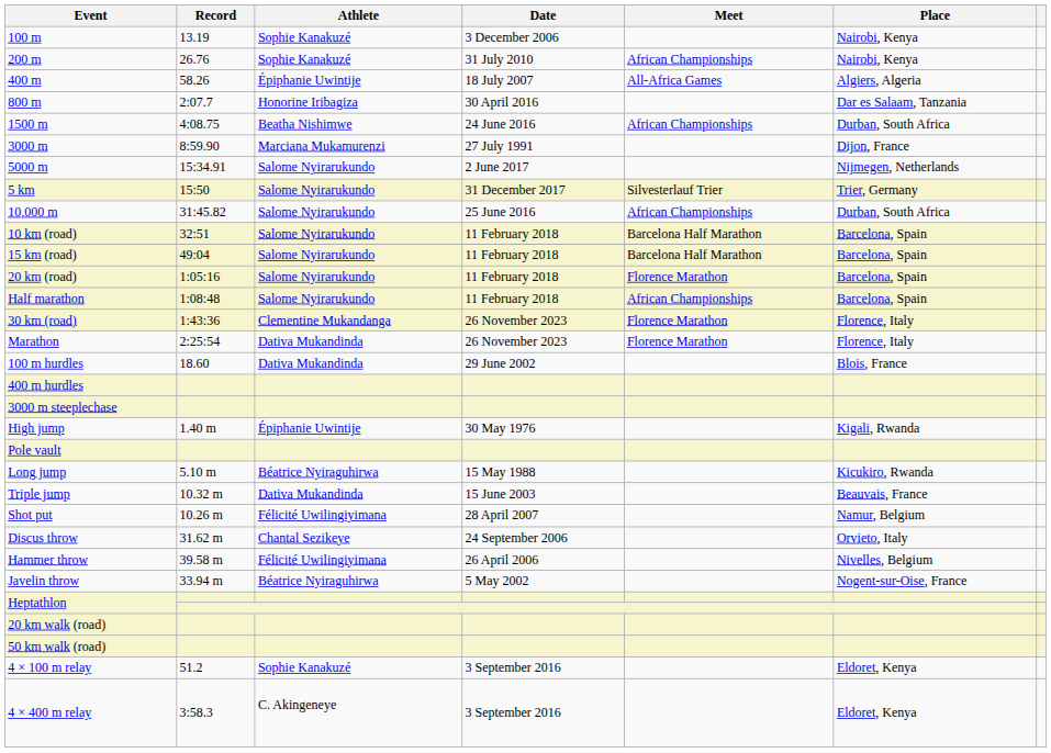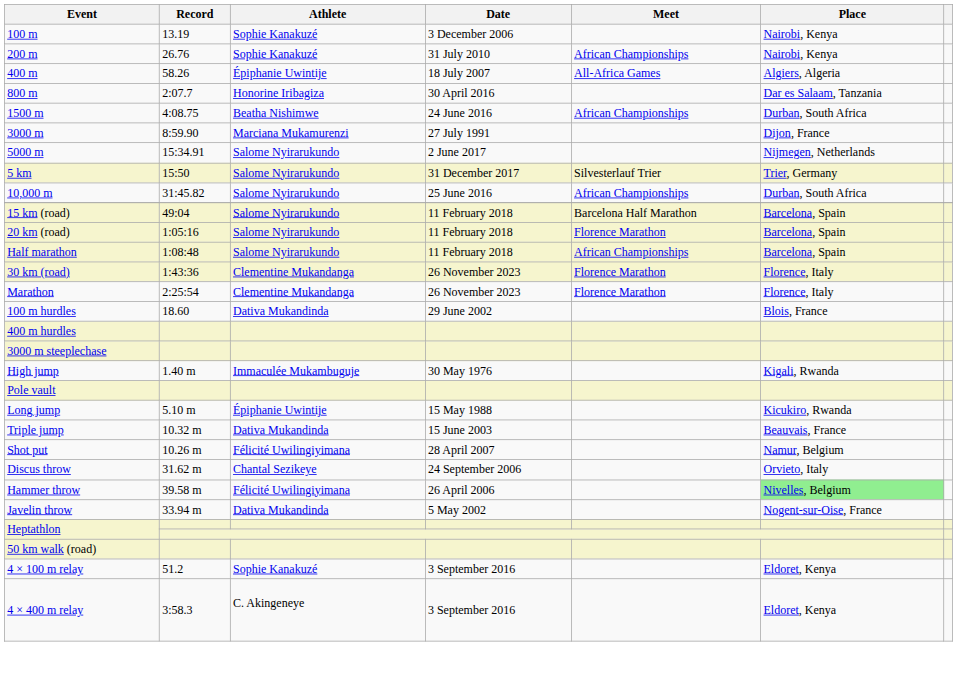- row: 10 km (road) | 32:51 | Salome Nyirarukundo | 11 February 2018 | Barcelona Half Marathon | Barcelona, Spain
Marathon | Athlete: Dativa Mukandinda -> Clementine Mukandanga
High jump | Athlete: Épiphanie Uwintije -> Immaculée Mukambuguje
Long jump | Athlete: Béatrice Nyiraguhirwa -> Épiphanie Uwintije
Hammer throw | Place: no background -> lightgreen background
Javelin throw | Athlete: Béatrice Nyiraguhirwa -> Dativa Mukandinda
- row: 20 km walk (road)
